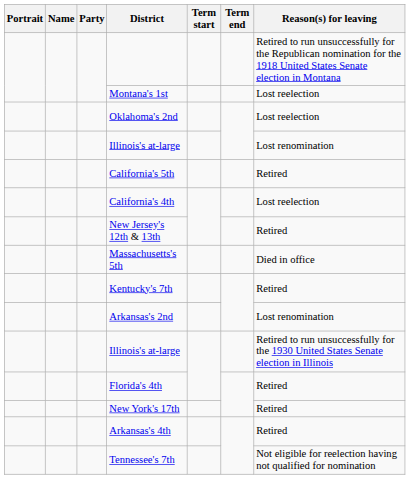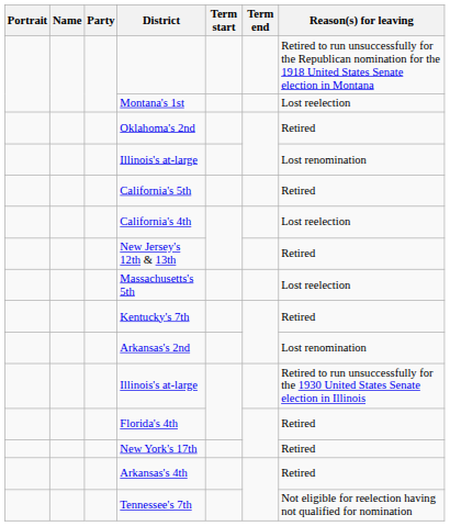Oklahoma's 2nd | Reason(s) for leaving: Lost reelection -> Retired
Massachusetts's 5th | Reason(s) for leaving: Died in office -> Lost reelection
